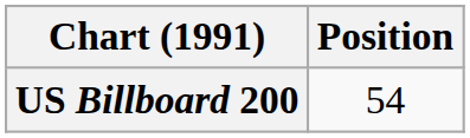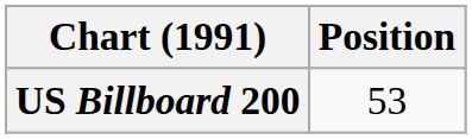US Billboard 200 | Position: 54 -> 53
